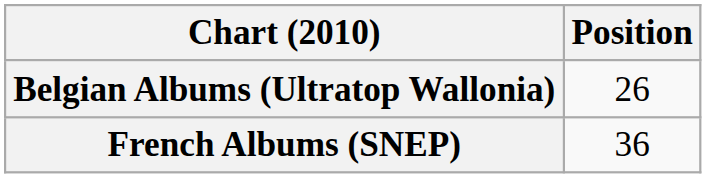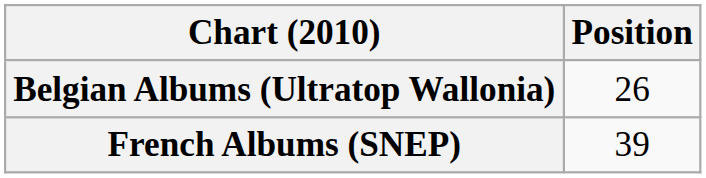French Albums (SNEP) | Position: 36 -> 39
